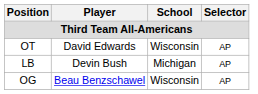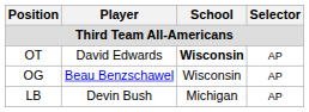OT | School: normal -> bold
rows swapped: OG <-> LB
